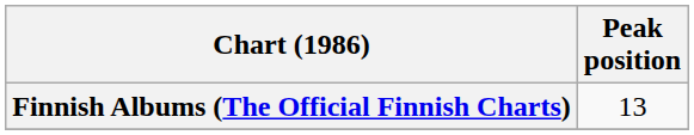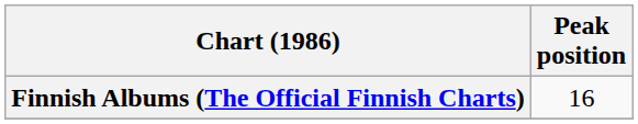Finnish Albums (The Official Finnish Charts) | Peak position: 13 -> 16
